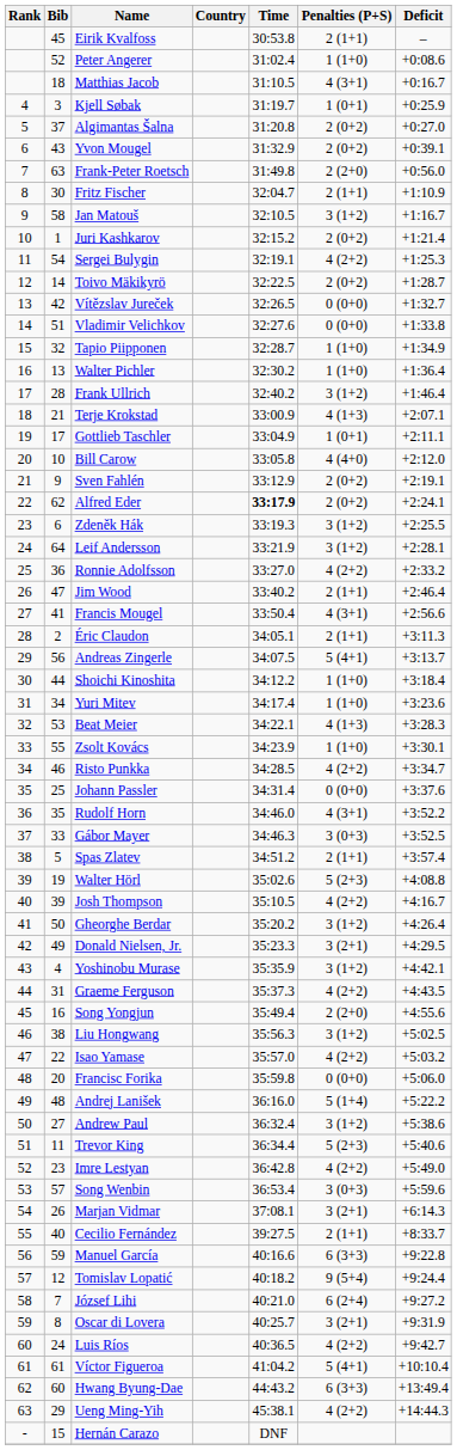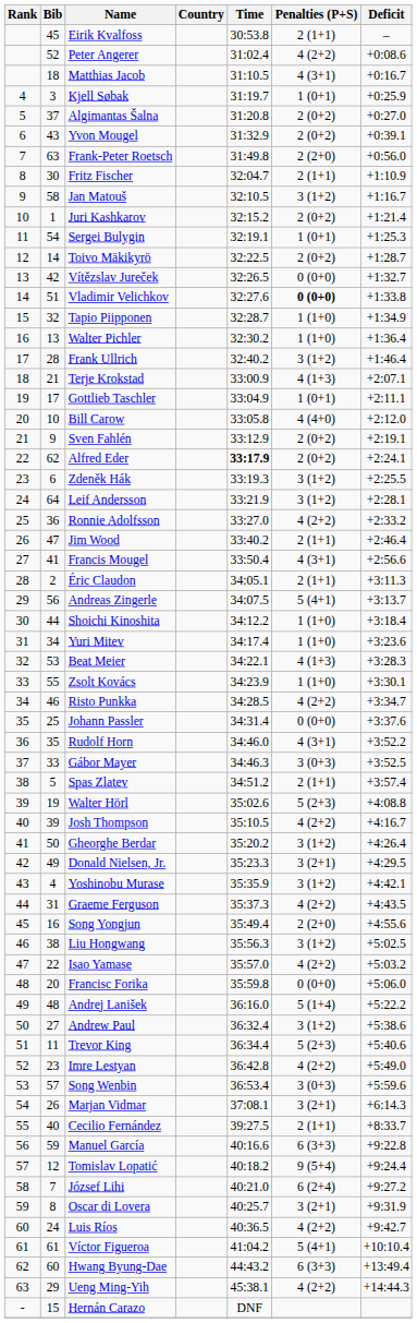Peter Angerer | Penalties (P+S): 1 (1+0) -> 4 (2+2)
Sergei Bulygin | Penalties (P+S): 4 (2+2) -> 1 (0+1)
Vladimir Velichkov | Penalties (P+S): normal -> bold
